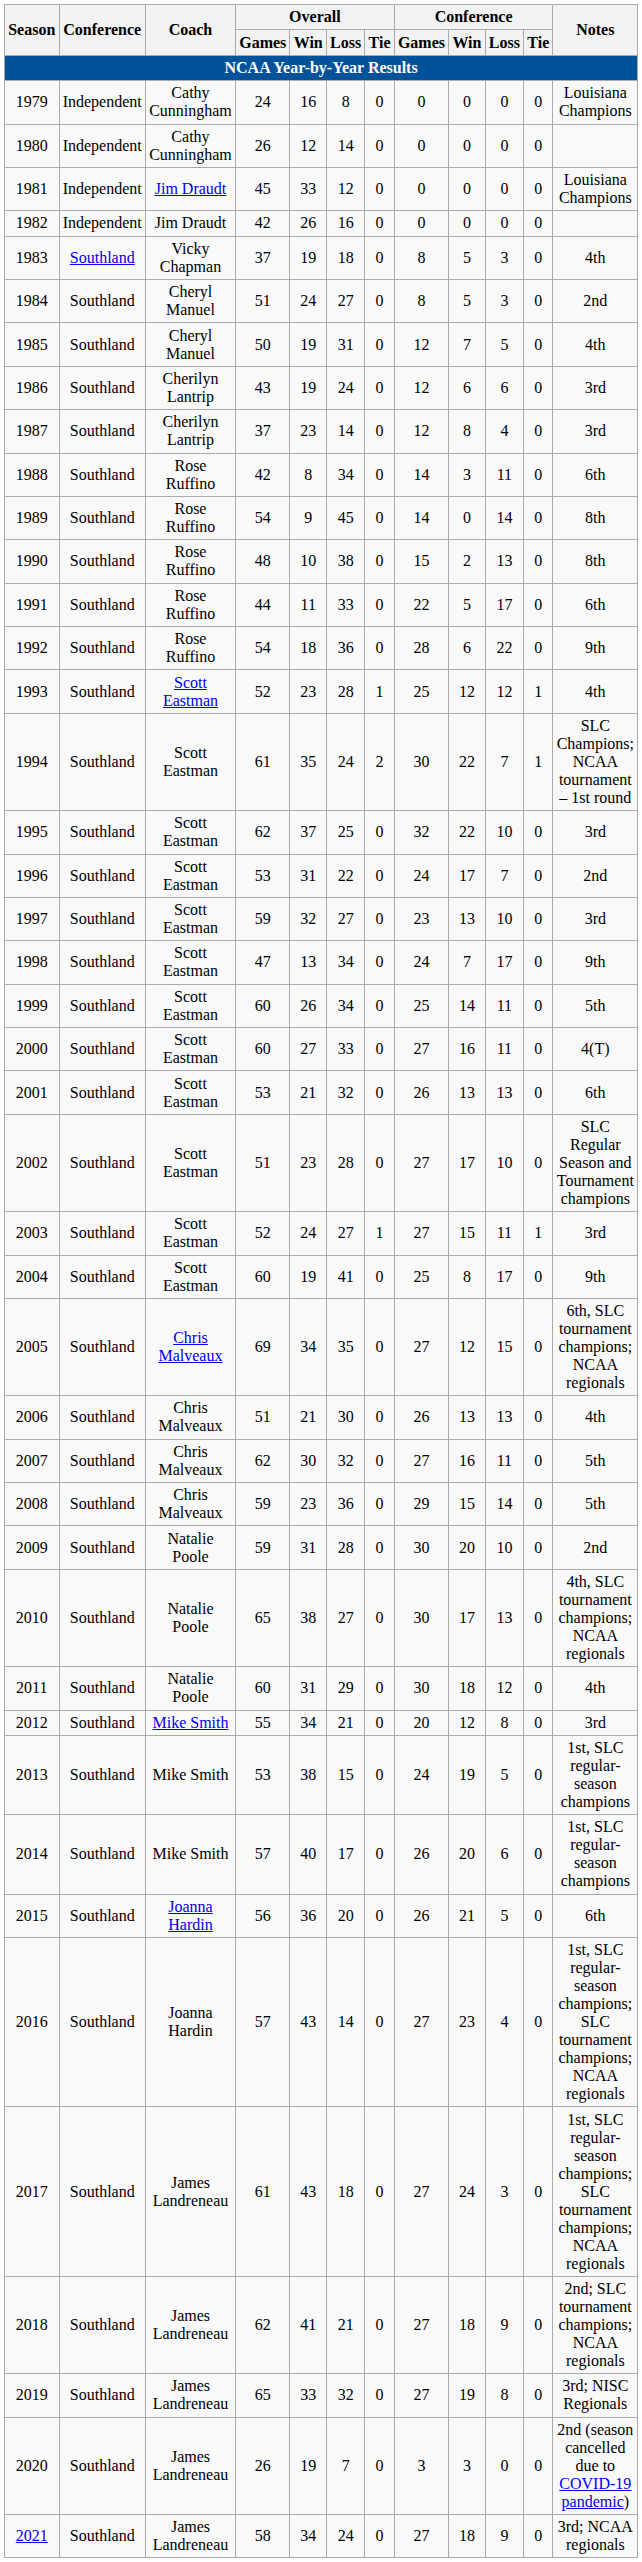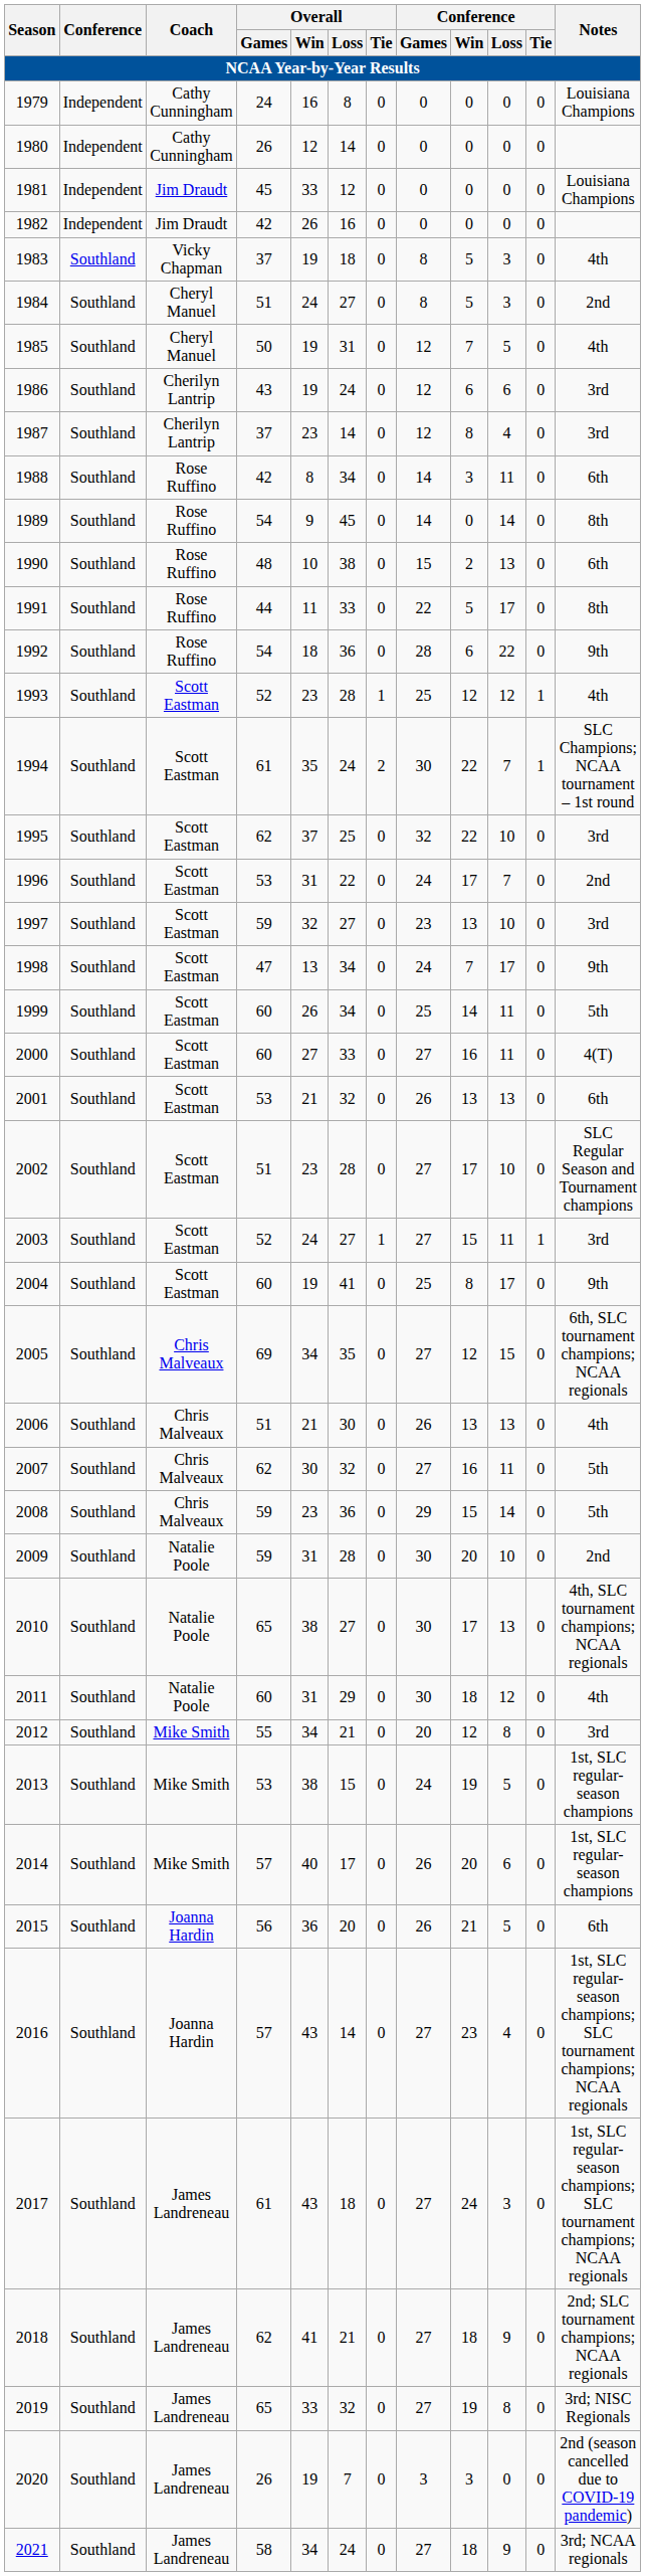1990 | Notes: 8th -> 6th
1991 | Notes: 6th -> 8th
